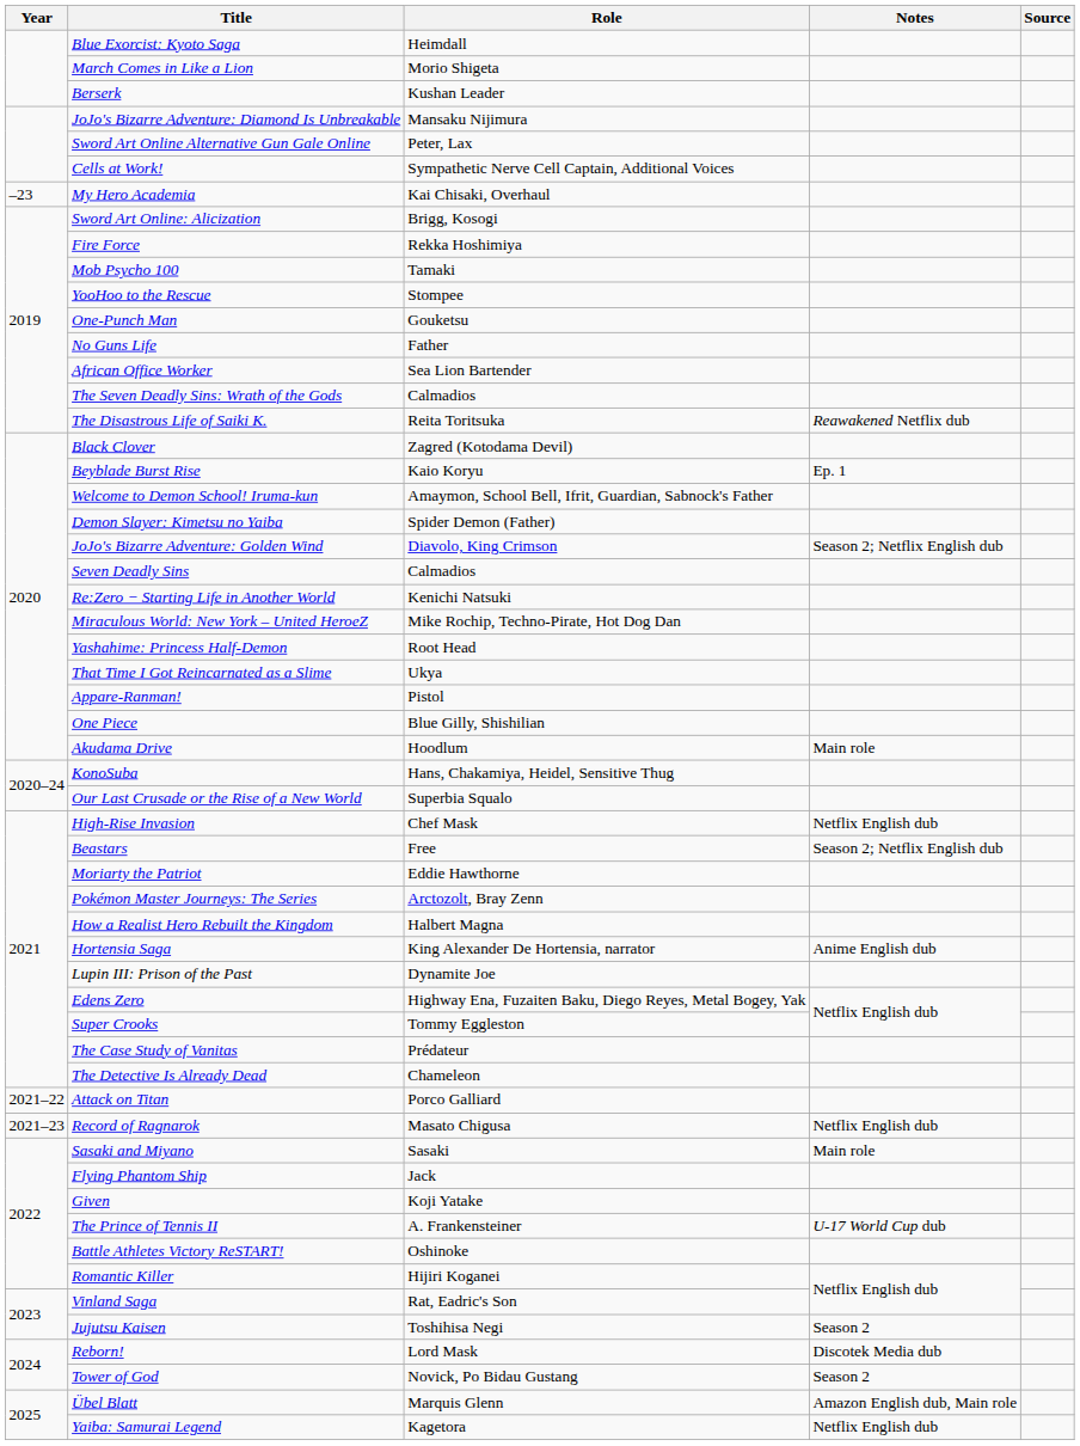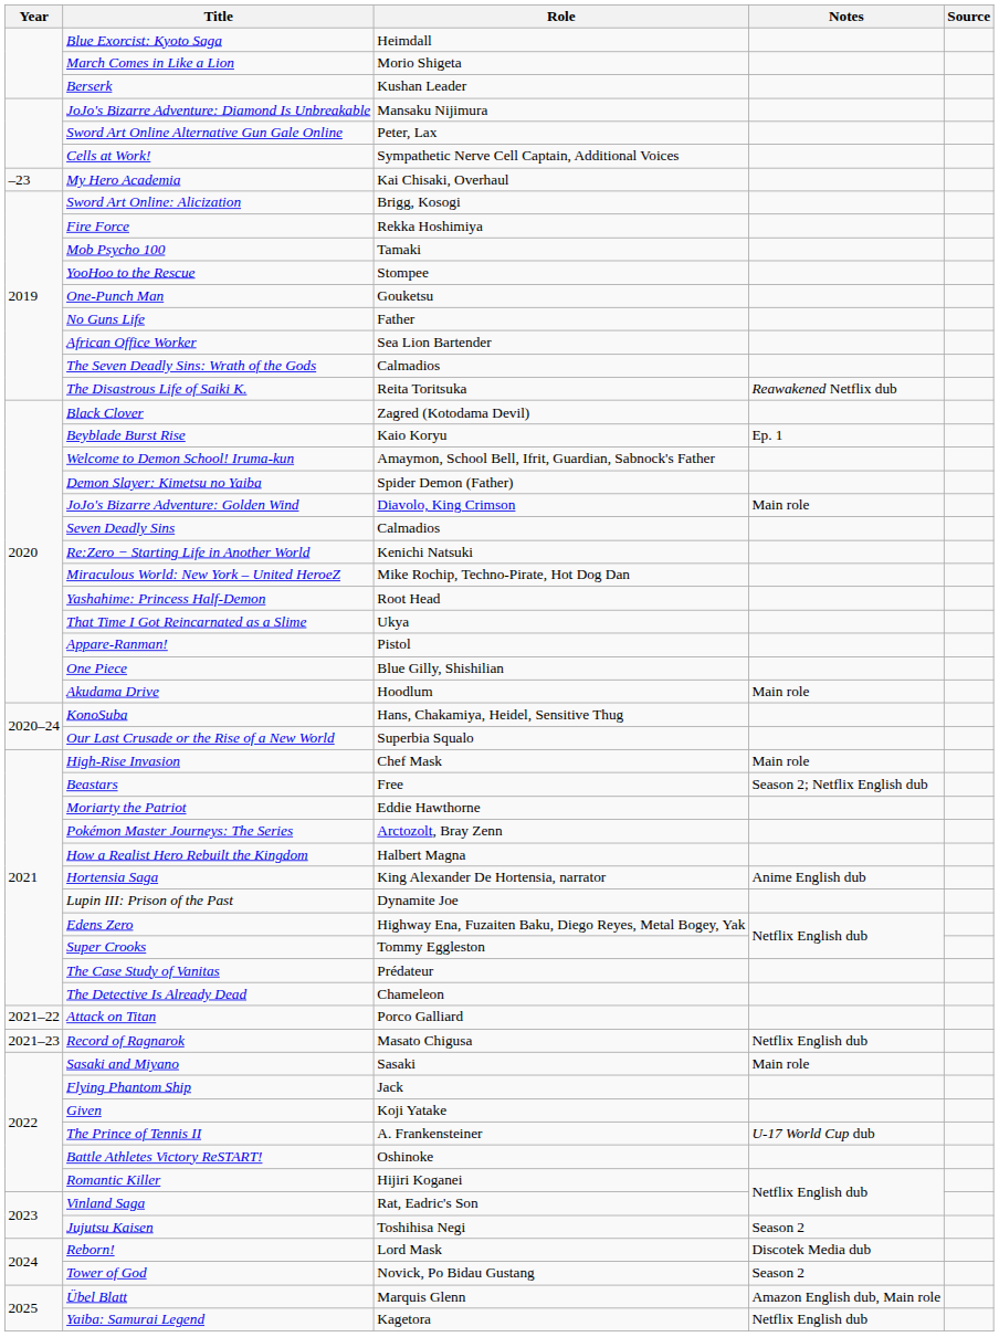JoJo's Bizarre Adventure: Golden Wind | Notes: Season 2; Netflix English dub -> Main role
High-Rise Invasion | Notes: Netflix English dub -> Main role
